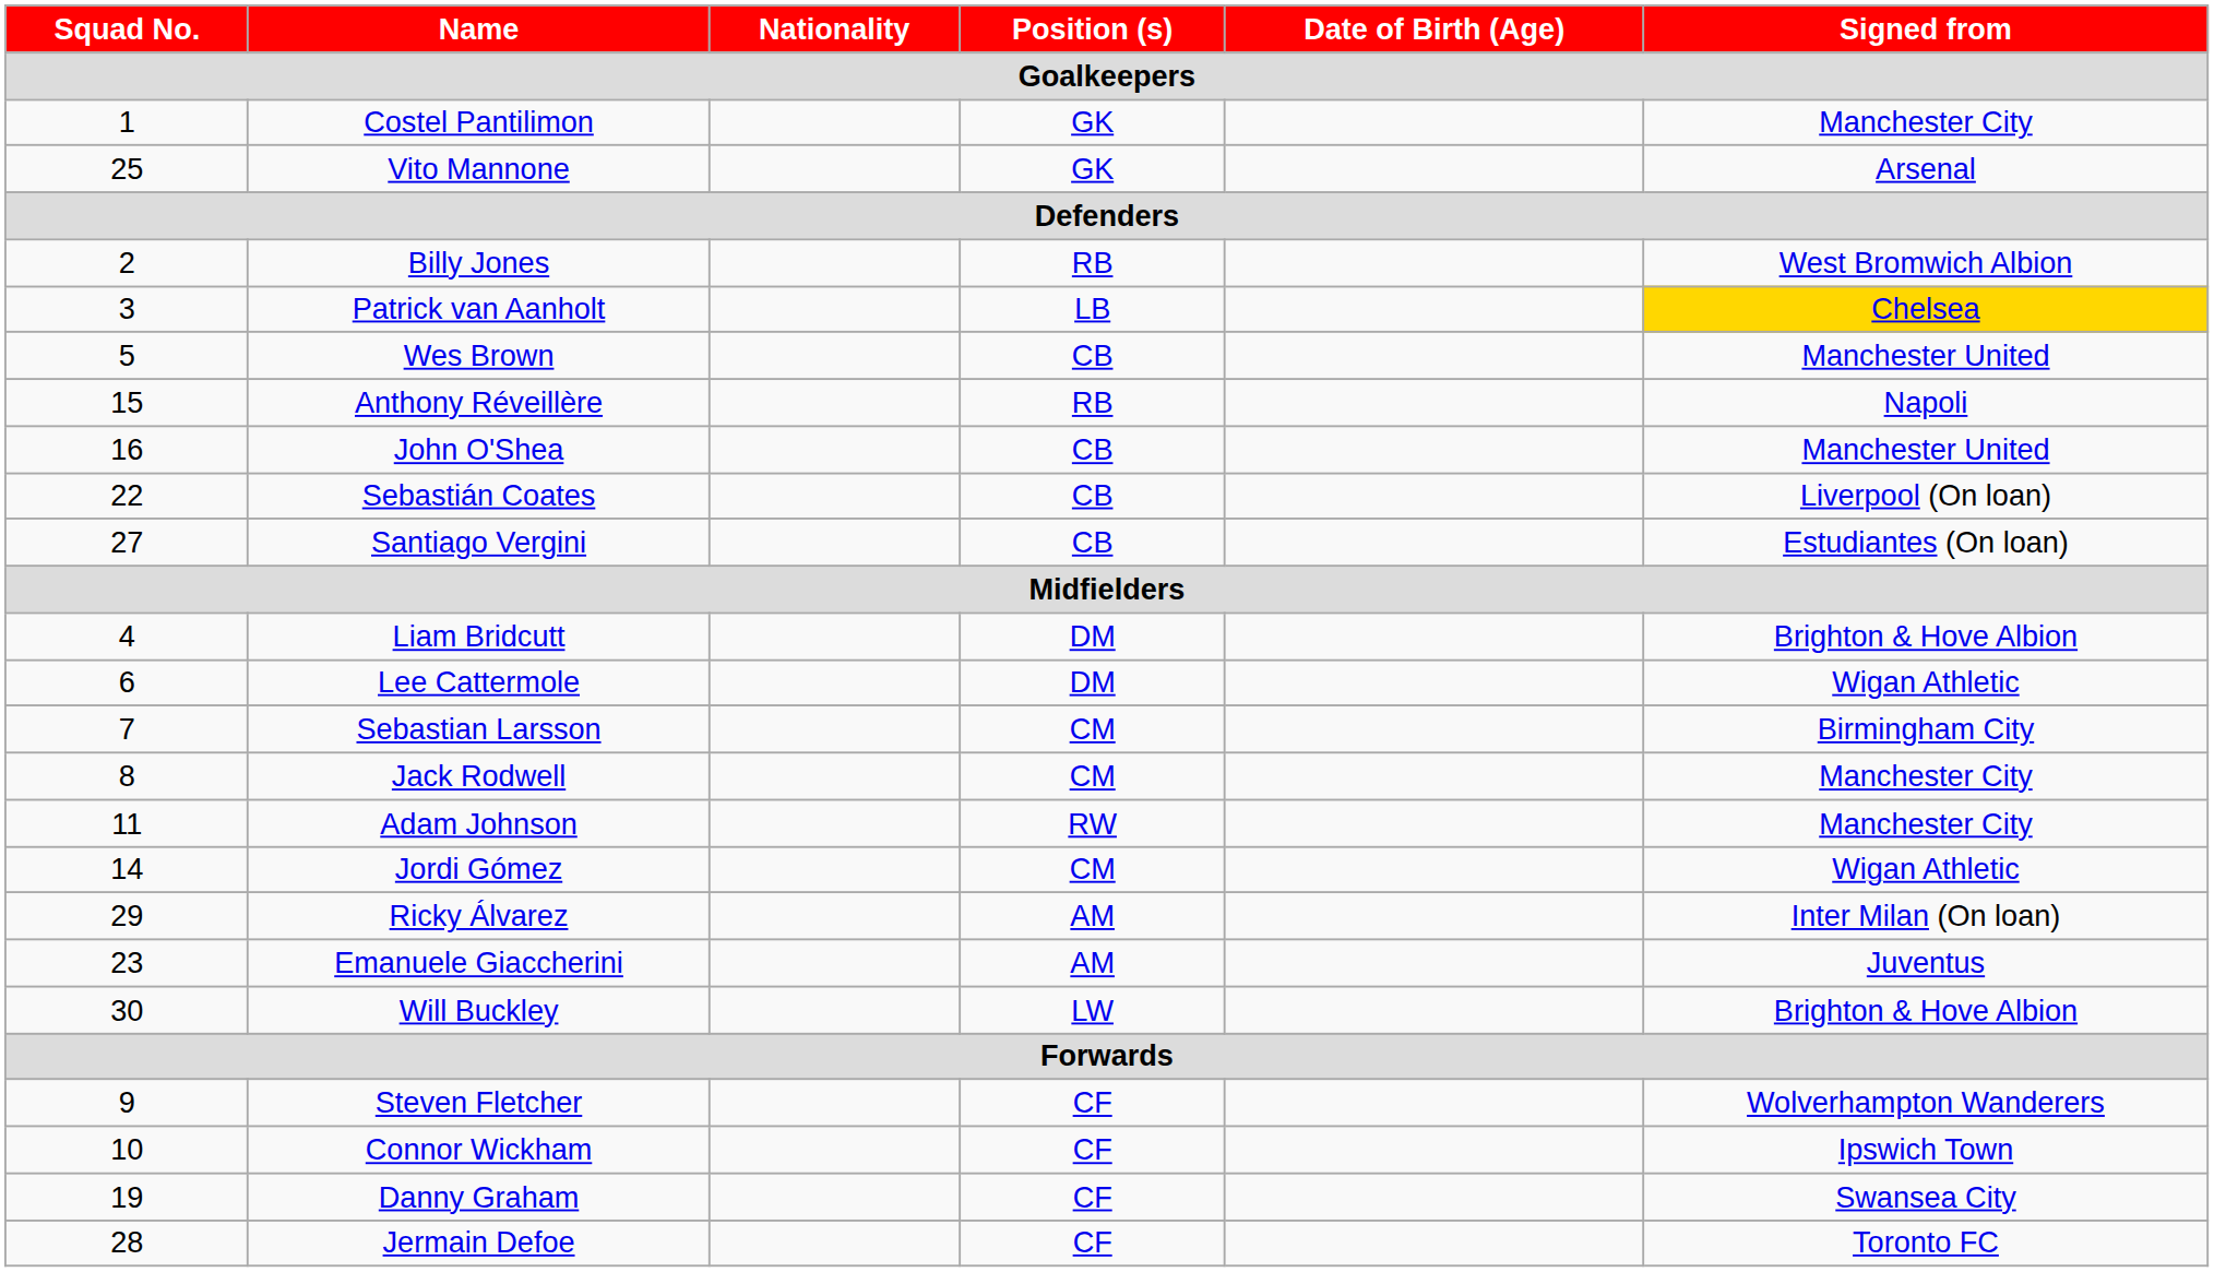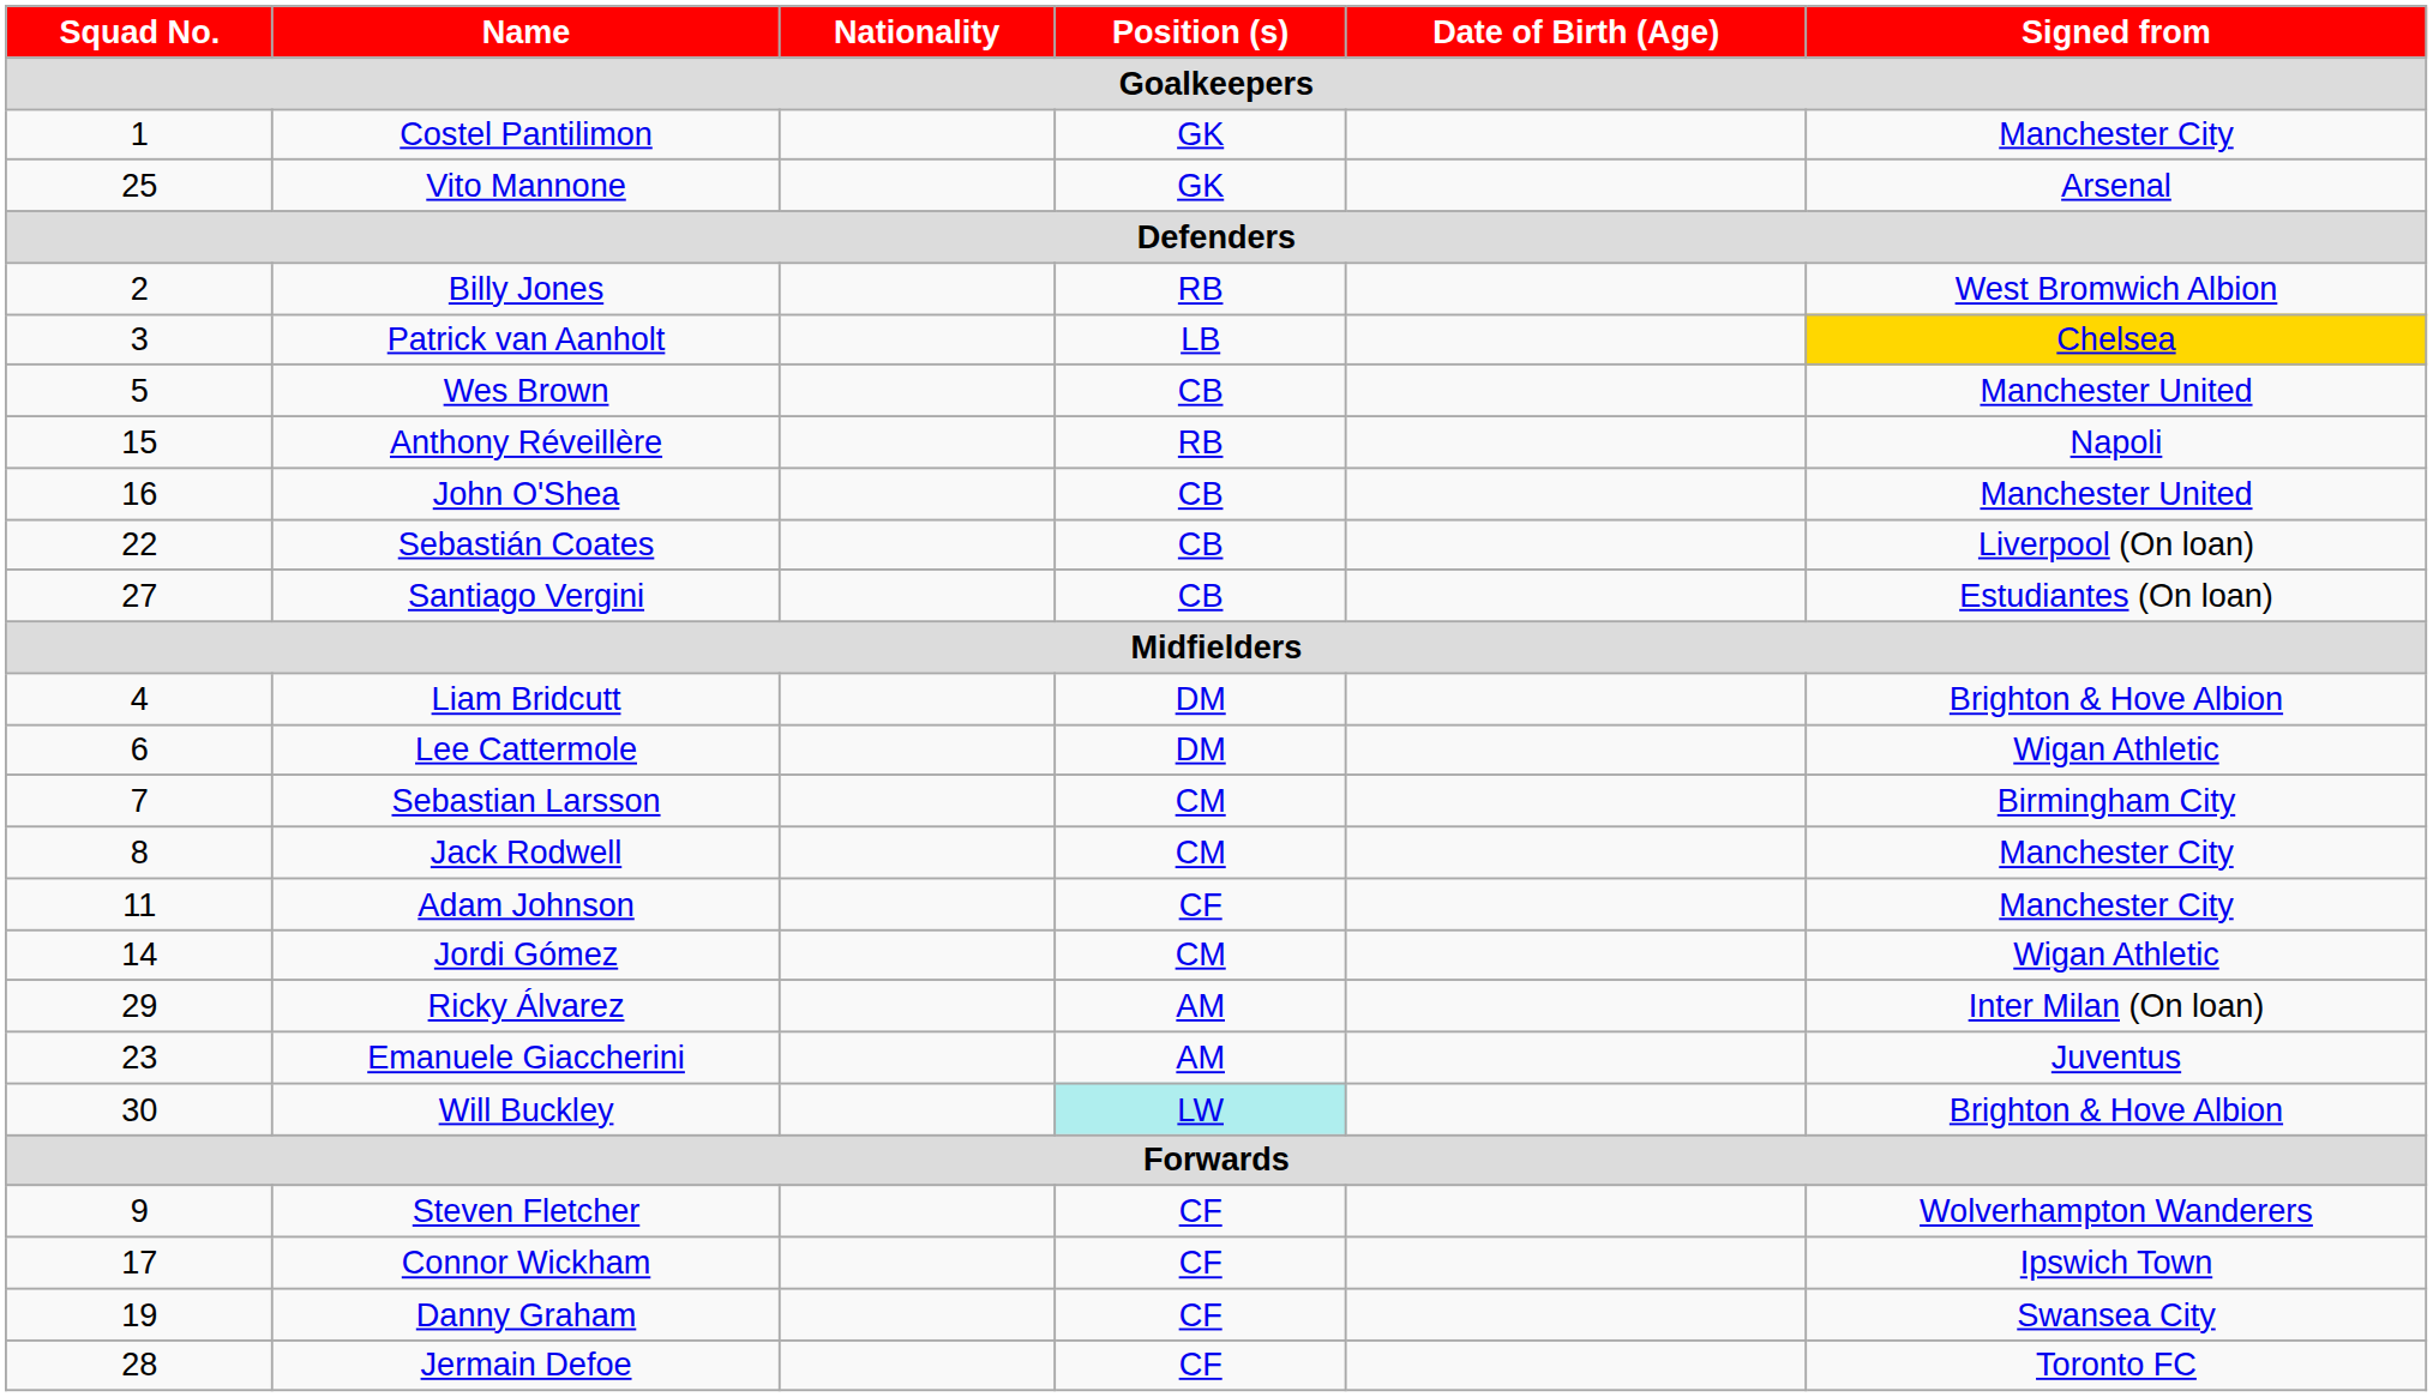Adam Johnson | Position (s) / Goalkeepers: RW -> CF
Will Buckley | Position (s) / Goalkeepers: no background -> paleturquoise background
Connor Wickham | Squad No. / Goalkeepers: 10 -> 17
